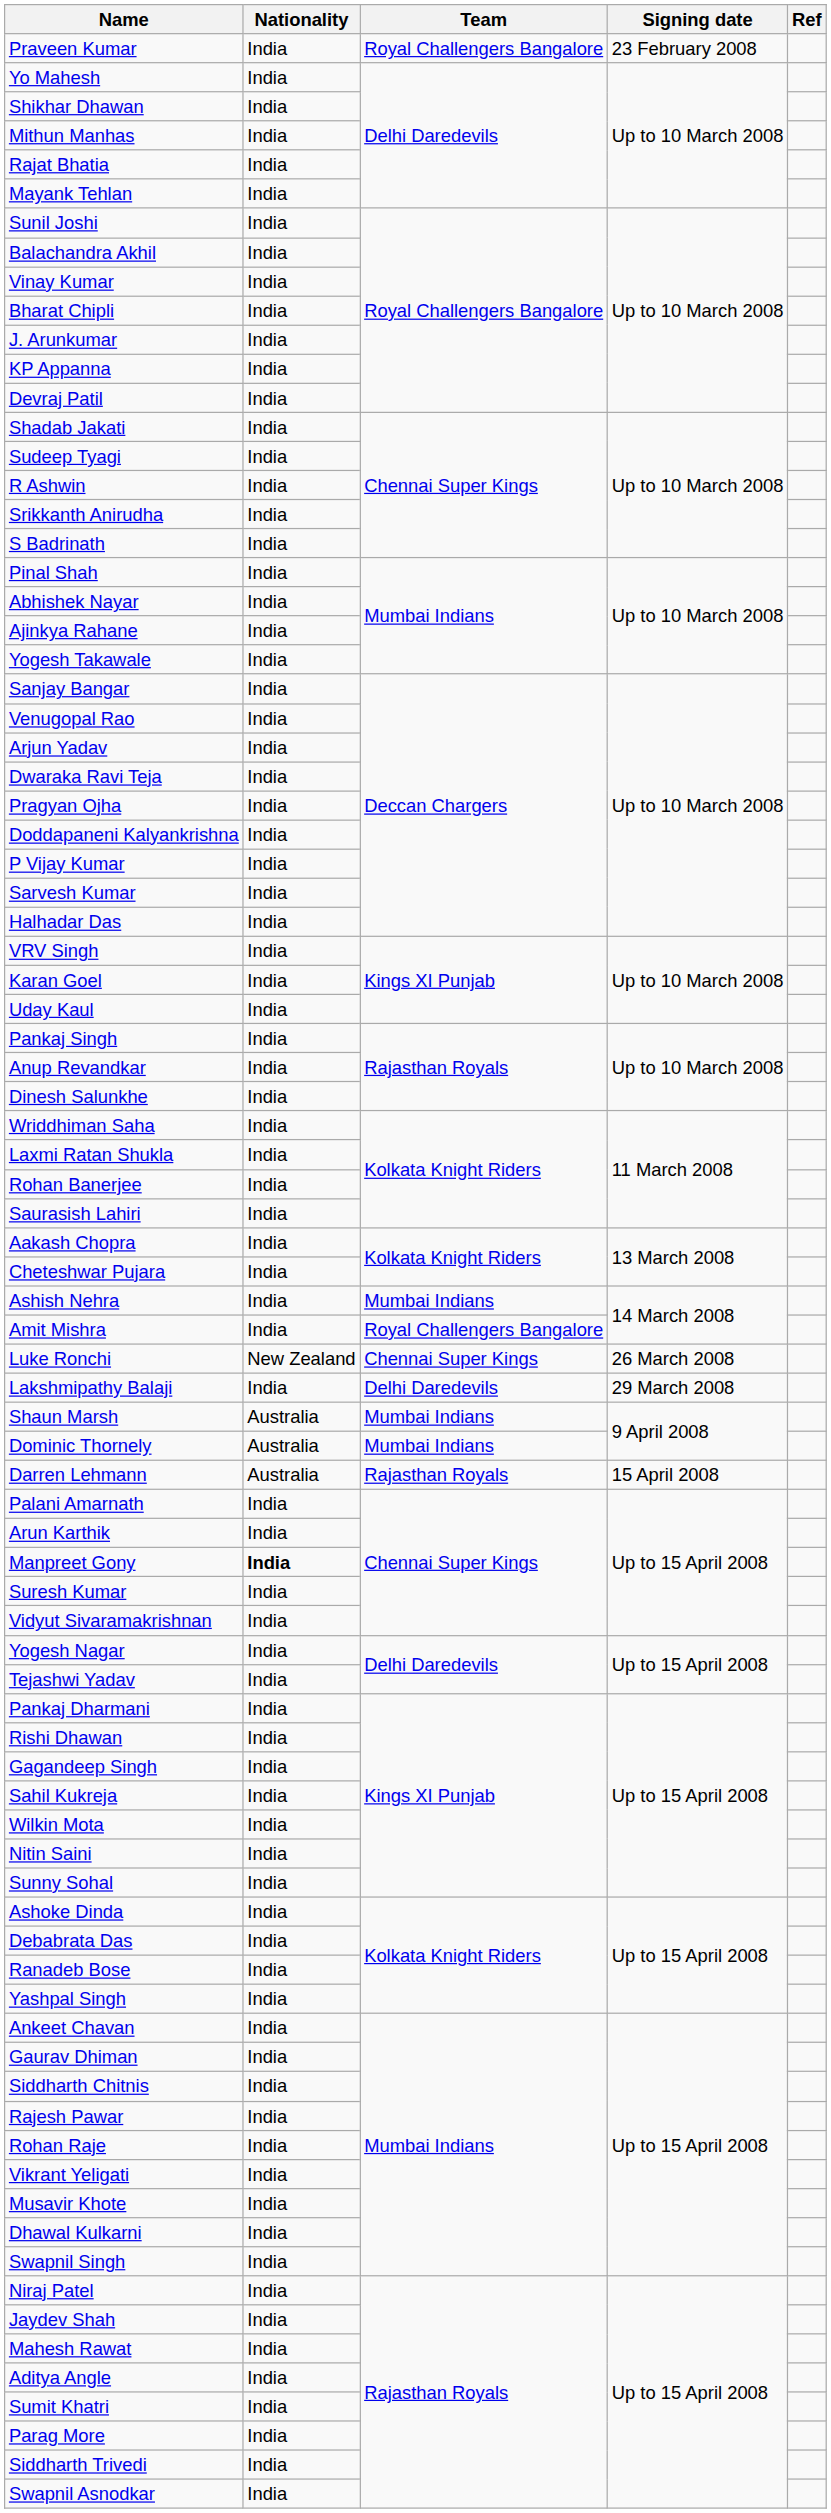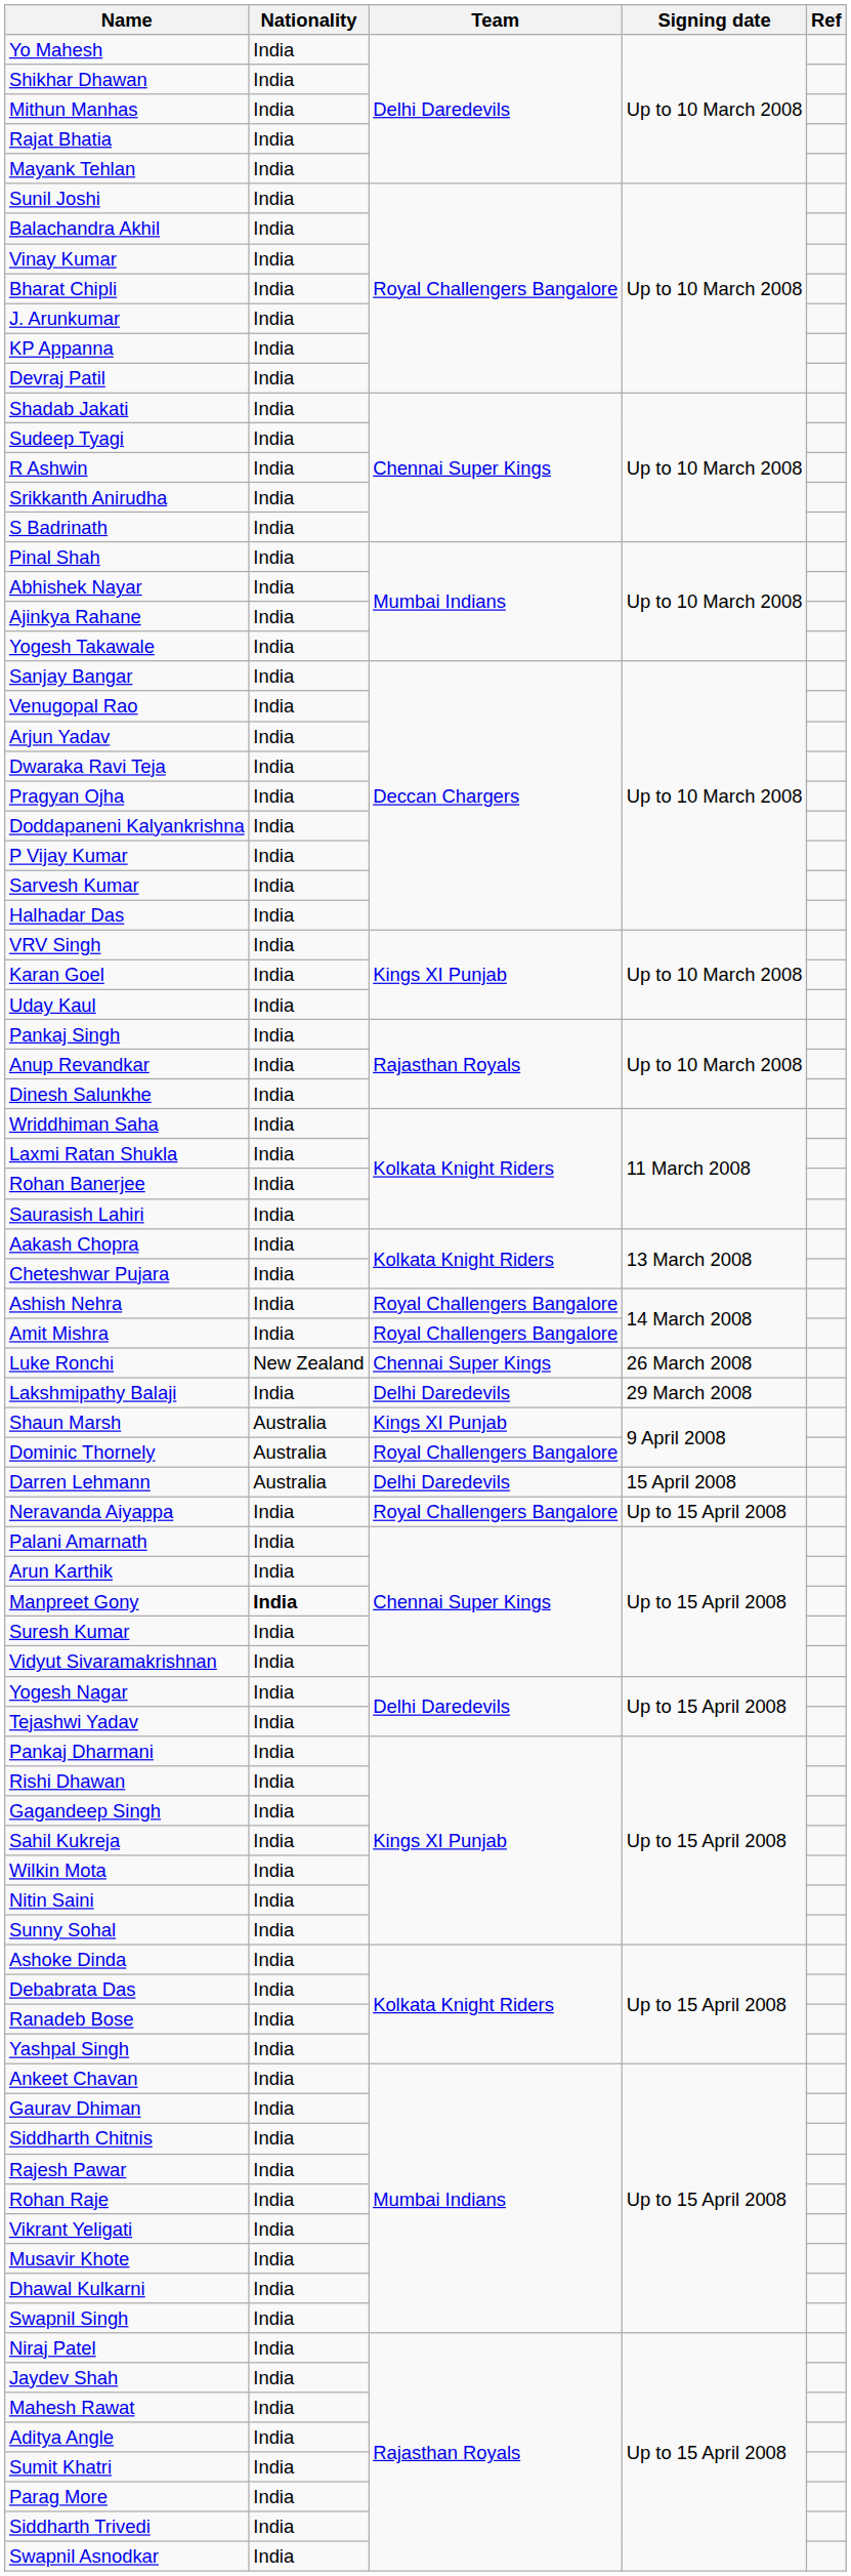- row: Praveen Kumar | India | Royal Challengers Bangalore | 23 February 2008
Ashish Nehra | Team: Mumbai Indians -> Royal Challengers Bangalore
Shaun Marsh | Team: Mumbai Indians -> Kings XI Punjab
Dominic Thornely | Team: Mumbai Indians -> Royal Challengers Bangalore
Darren Lehmann | Team: Rajasthan Royals -> Delhi Daredevils
+ row: Neravanda Aiyappa | India | Royal Challengers Bangalore | Up to 15 April 2008
